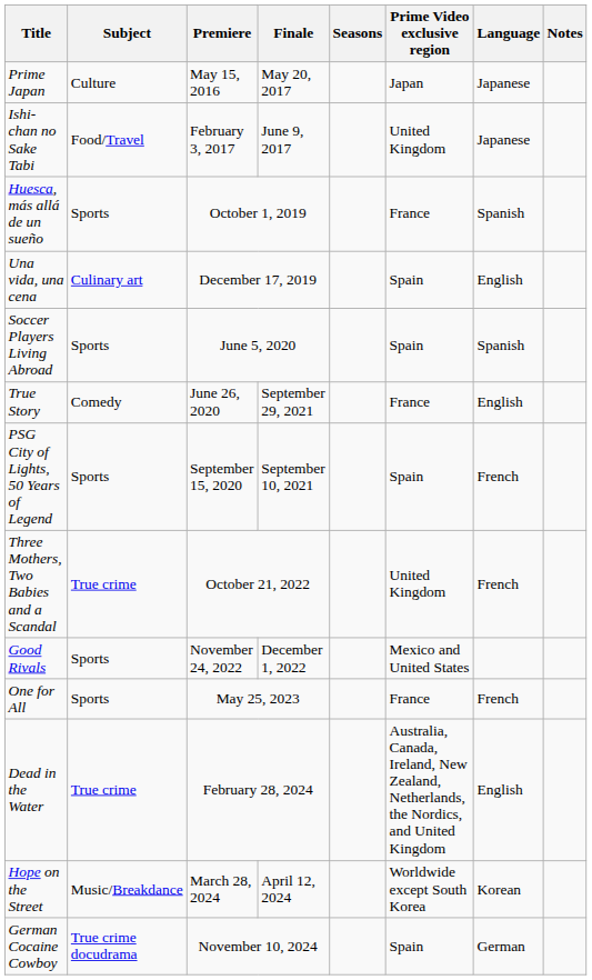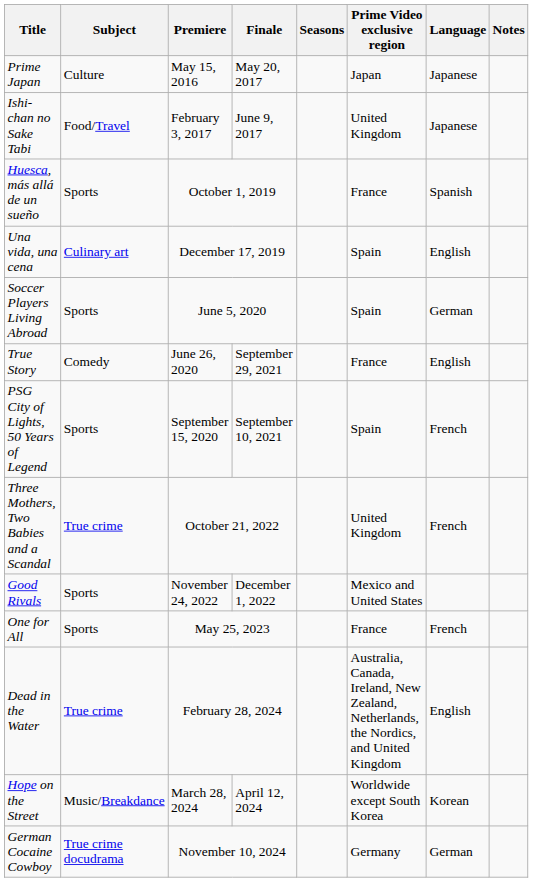Soccer Players Living Abroad | Language: Spanish -> German
German Cocaine Cowboy | Prime Video exclusive region: Spain -> Germany
